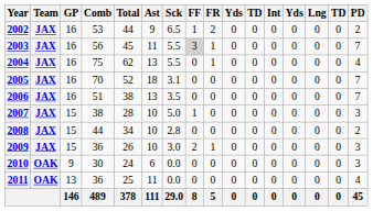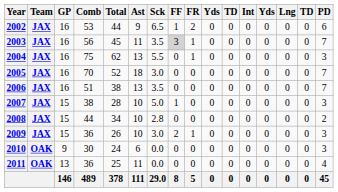2002 | PD: 2 -> 6
2003 | Sck: 5.5 -> 3.5
2004 | PD: 4 -> 3
2005 | Sck: 3.1 -> 3.0
